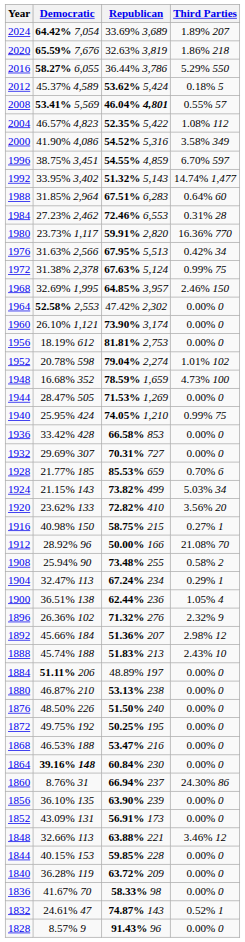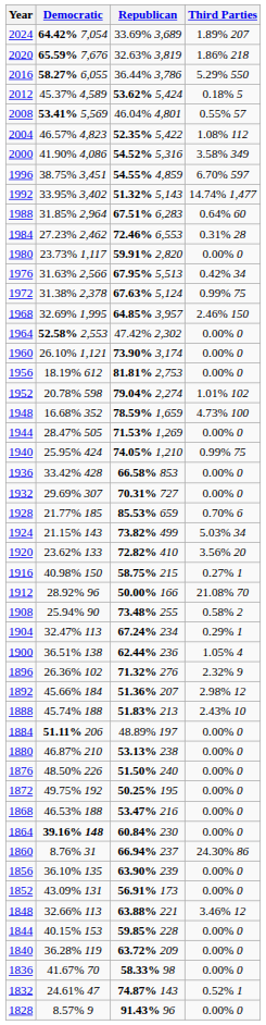2008 | Republican: bold -> normal
1980 | Third Parties: 16.36% 770 -> 0.00% 0
